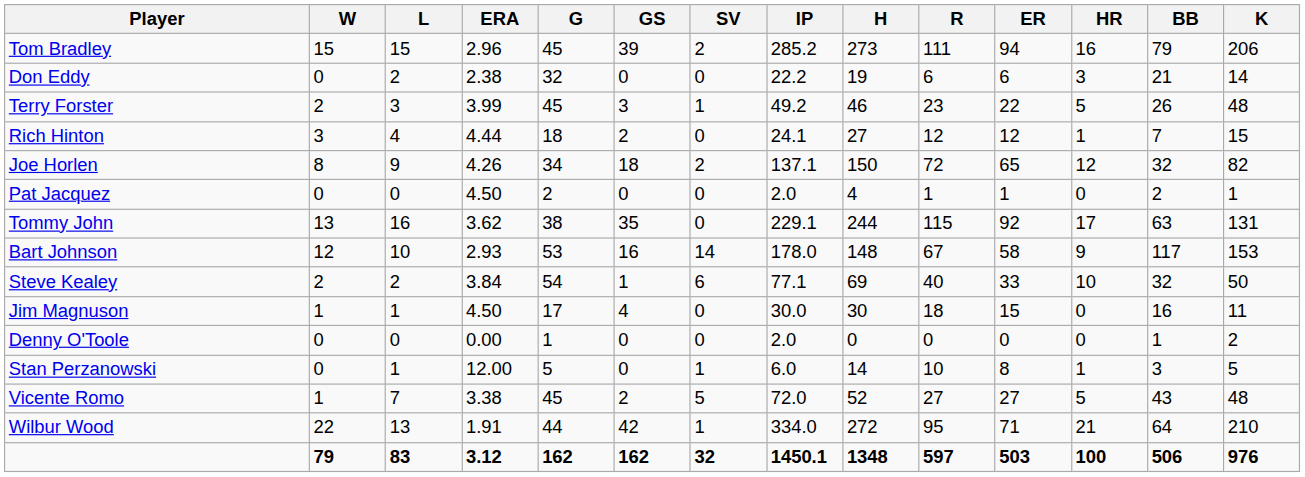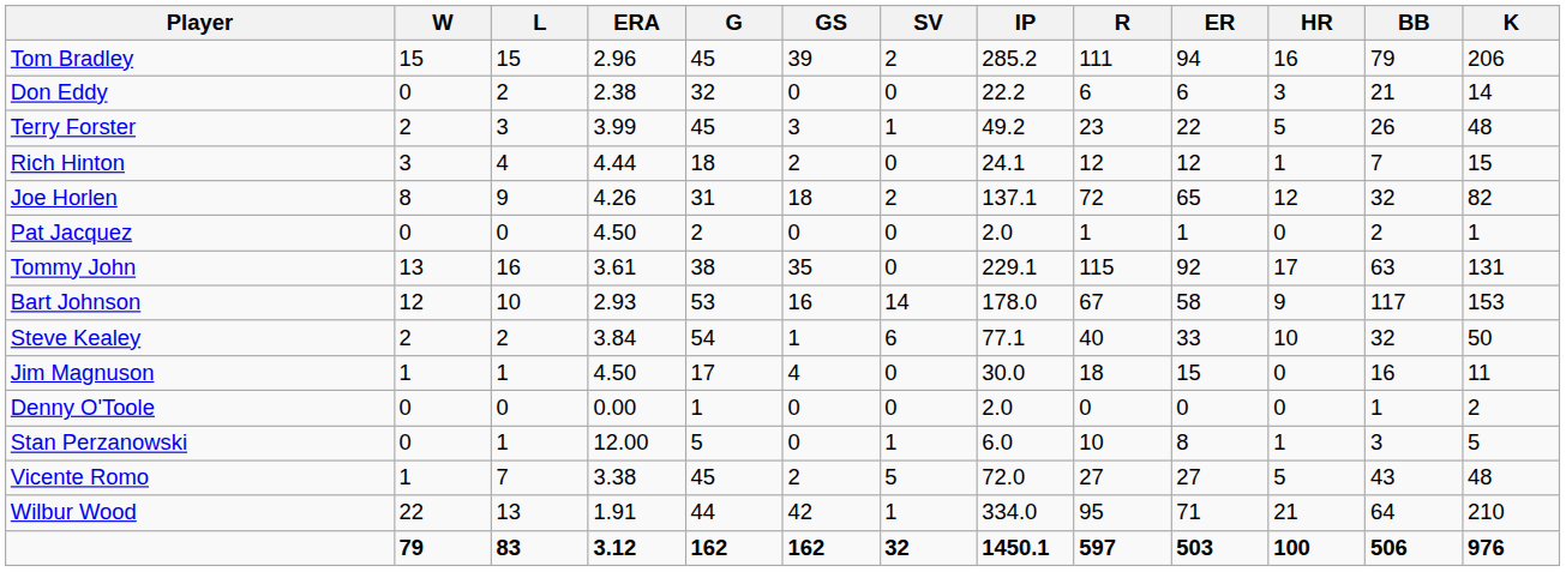- column: H | 273 | 19 | 46 | 27 | 150 | 4 | 244 | 148 | 69 | 30 | 0 | 14 | 52 | 272 | 1348
Joe Horlen | G: 34 -> 31
Tommy John | ERA: 3.62 -> 3.61
